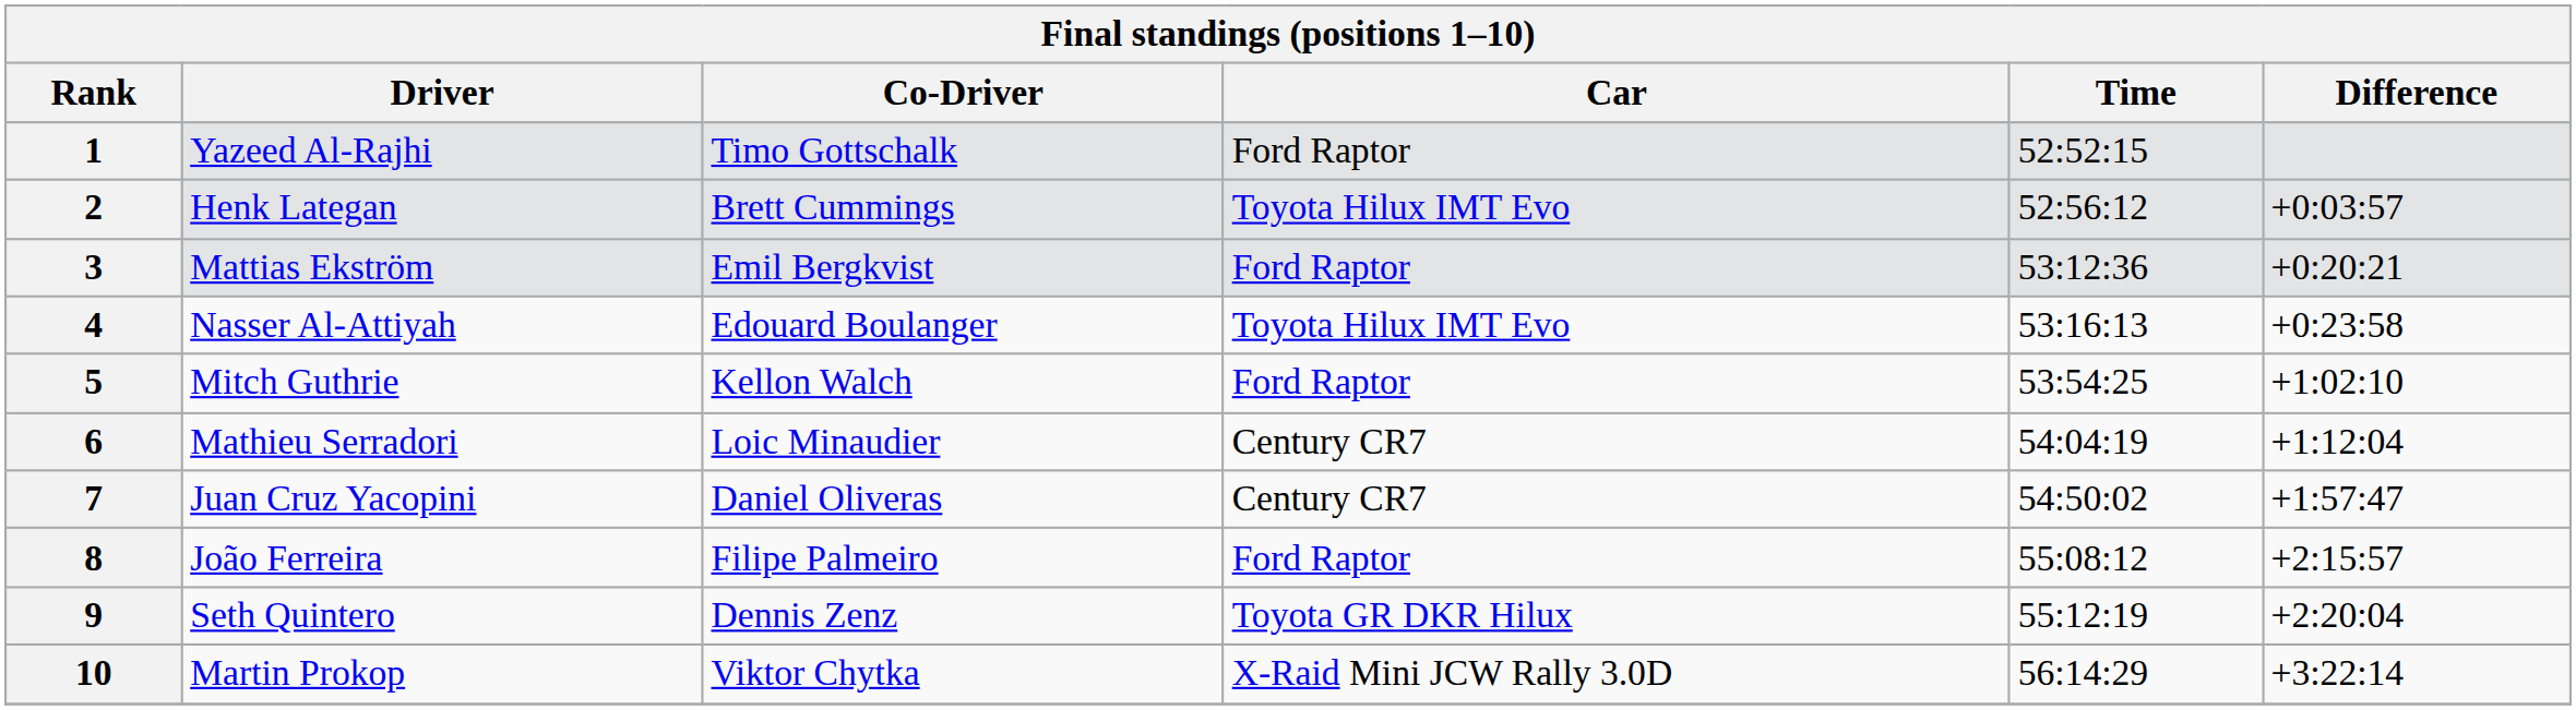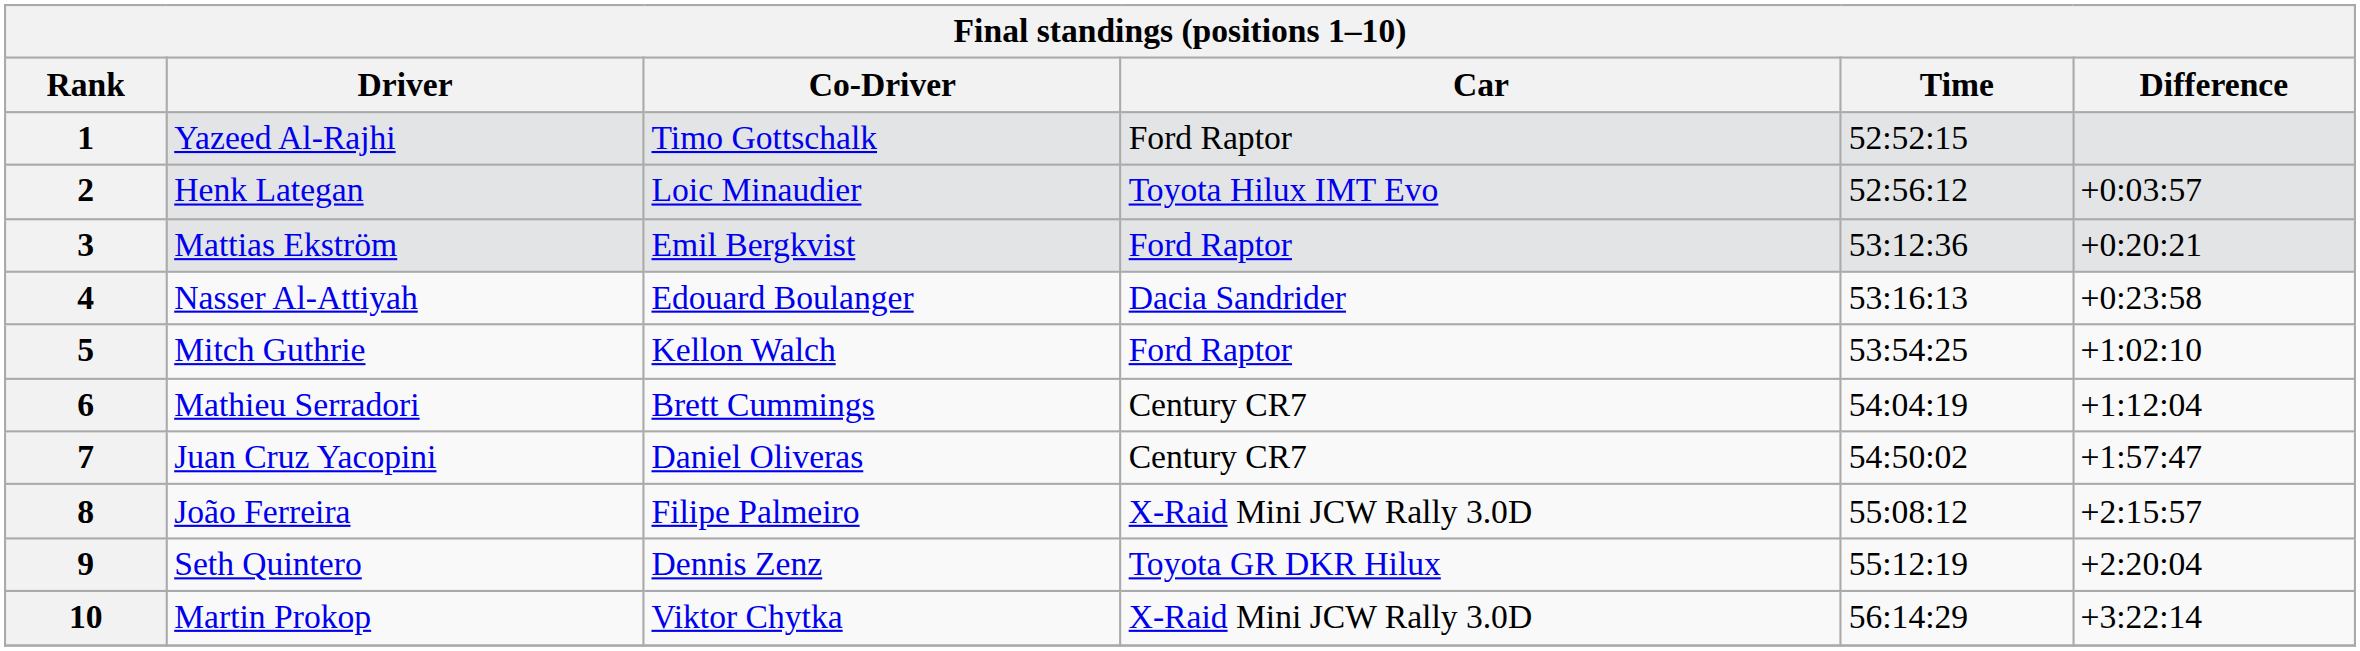2 | Co-Driver: Brett Cummings -> Loic Minaudier
4 | Car: Toyota Hilux IMT Evo -> Dacia Sandrider
6 | Co-Driver: Loic Minaudier -> Brett Cummings
8 | Car: Ford Raptor -> X-Raid Mini JCW Rally 3.0D
